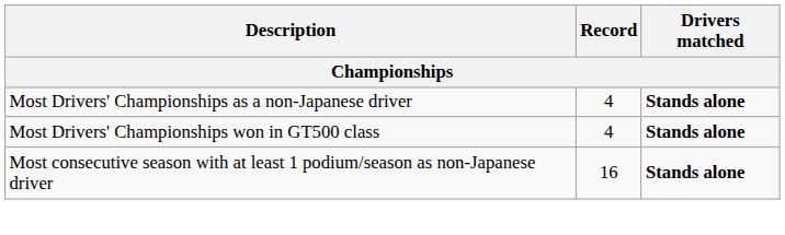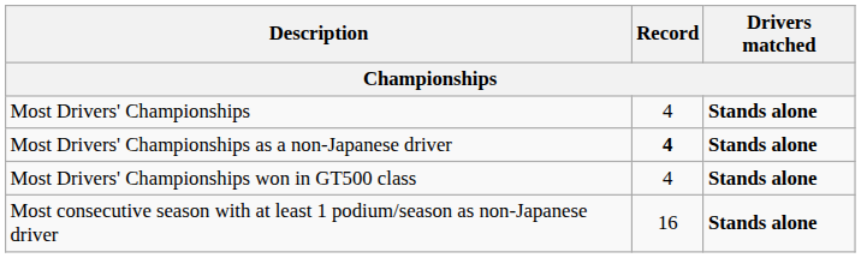+ row: Most Drivers' Championships | 4 | Stands alone
Most Drivers' Championships as a non-Japanese driver | Record: normal -> bold
